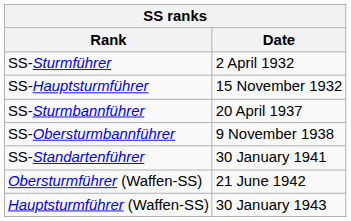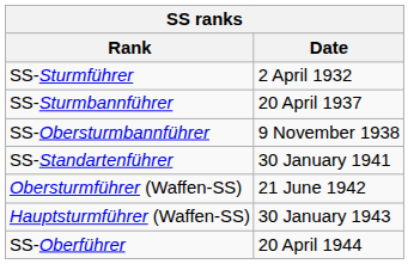- row: SS-Hauptsturmführer | 15 November 1932
+ row: SS-Oberführer | 20 April 1944
